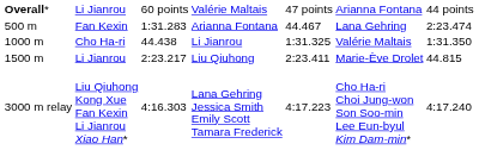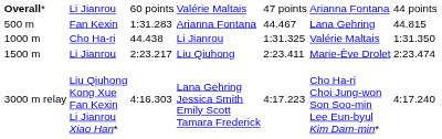Fan Kexin | column 7: 2:23.474 -> 44.815
Li Jianrou / Liu Qiuhong | column 7: 44.815 -> 2:23.474
